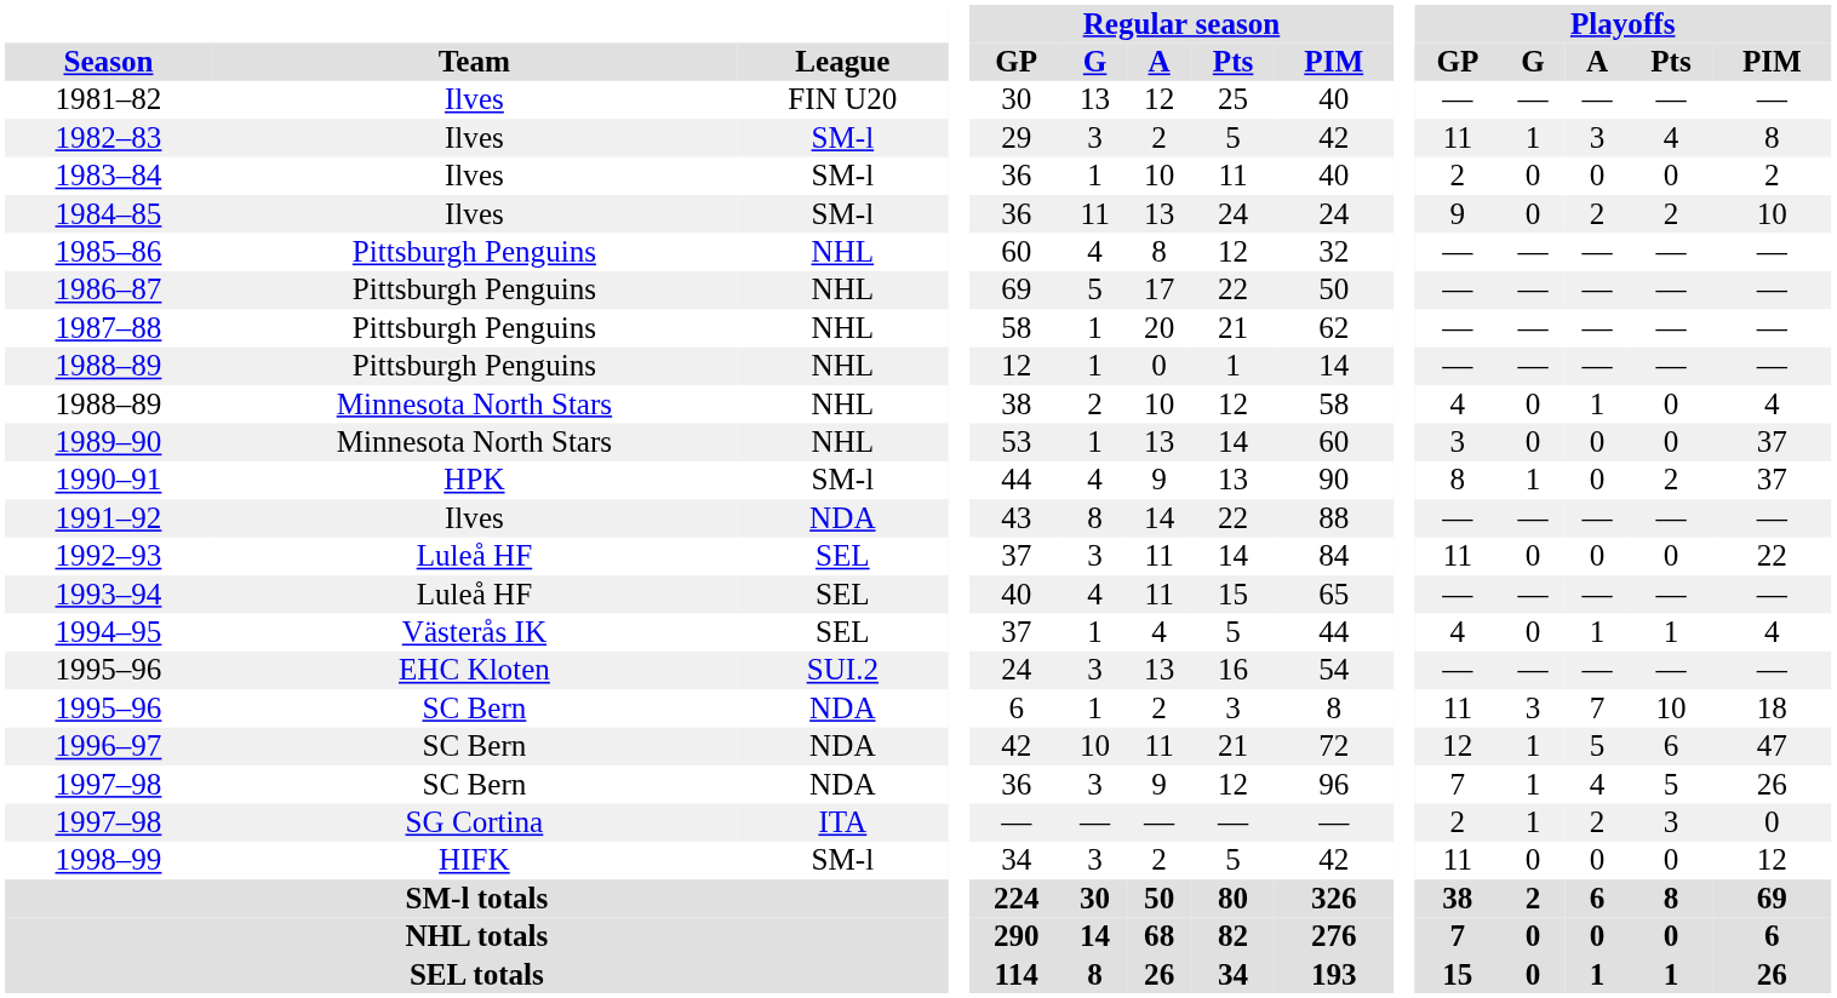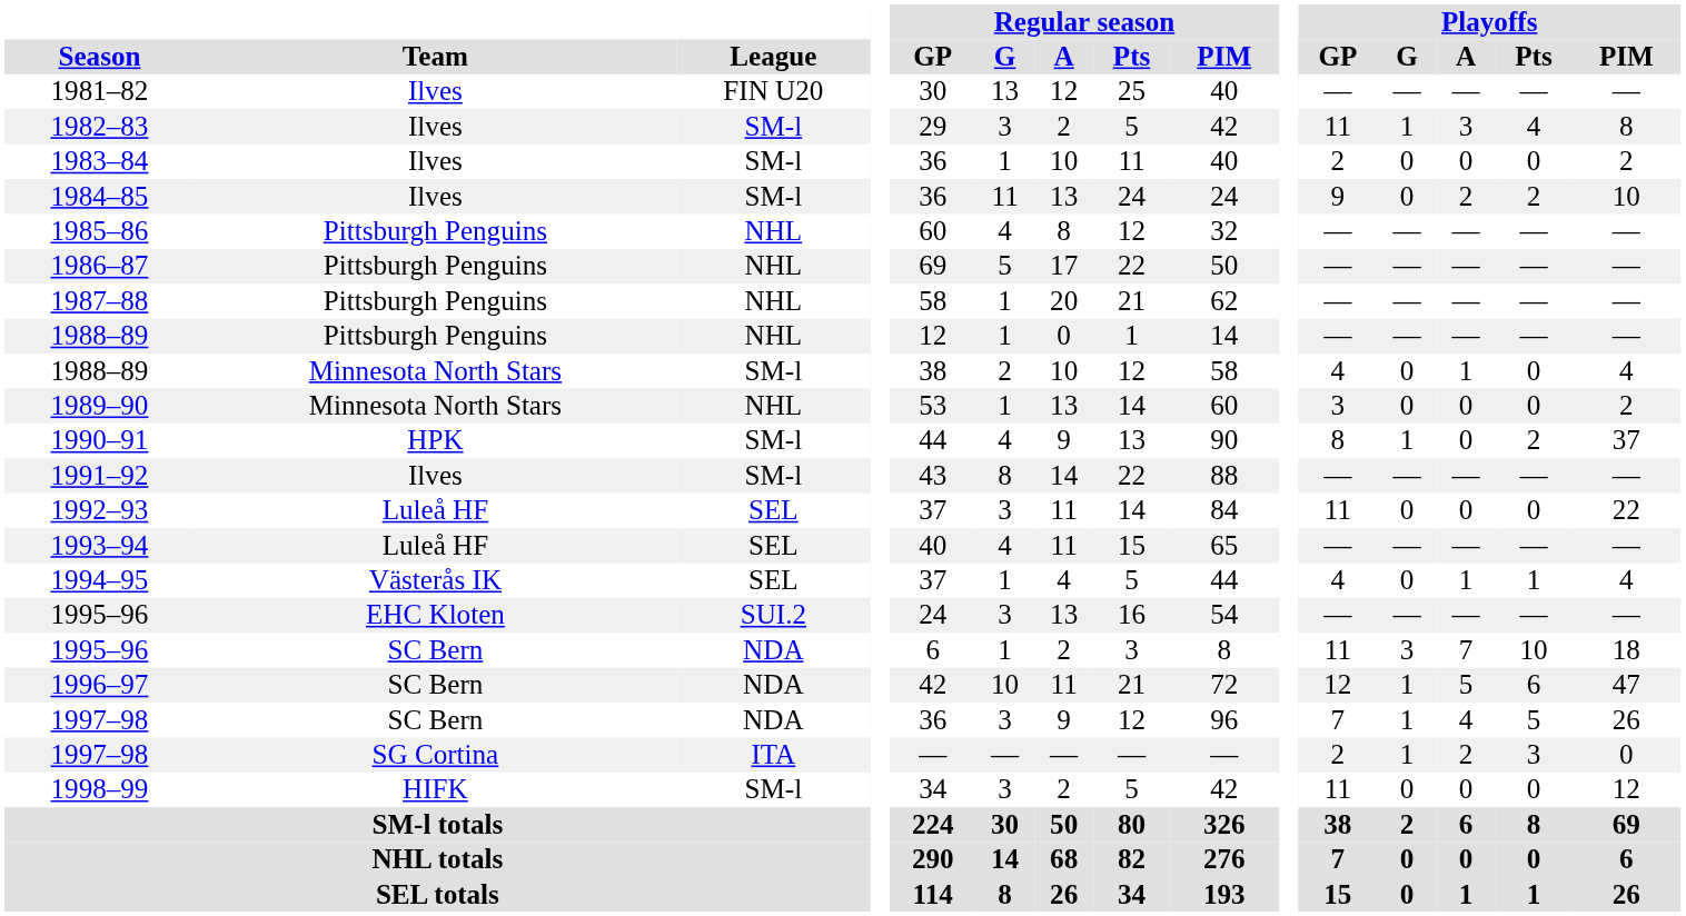1988–89 / Minnesota North Stars | League: NHL -> SM-l
1989–90 | Playoffs / PIM: 37 -> 2
1991–92 | League: NDA -> SM-l
